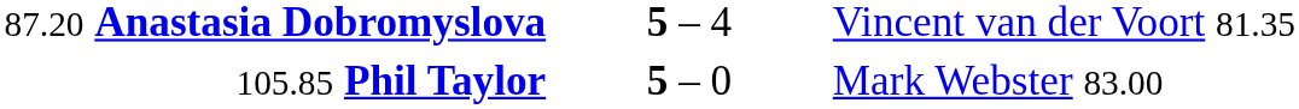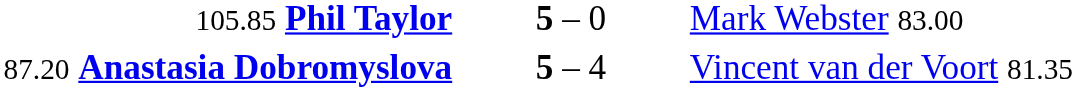rows swapped: 87.20 Anastasia Dobromyslova <-> 105.85 Phil Taylor
